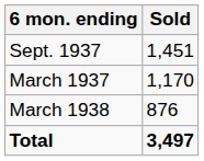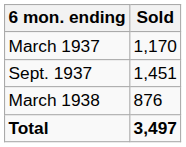rows swapped: March 1937 <-> Sept. 1937
